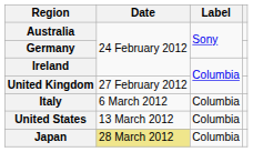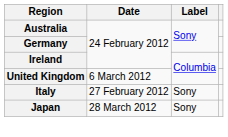United Kingdom | Date: 27 February 2012 -> 6 March 2012
Italy | Date: 6 March 2012 -> 27 February 2012
Italy | Label: Columbia -> Sony
- row: United States | 13 March 2012 | Columbia
Japan | Date: khaki background -> no background
Japan | Label: Columbia -> Sony
